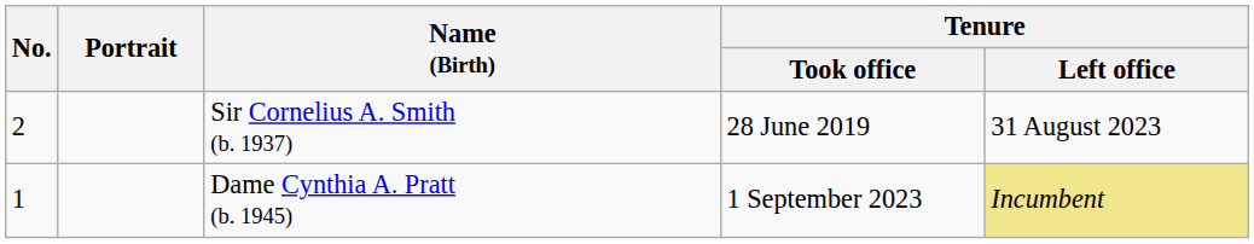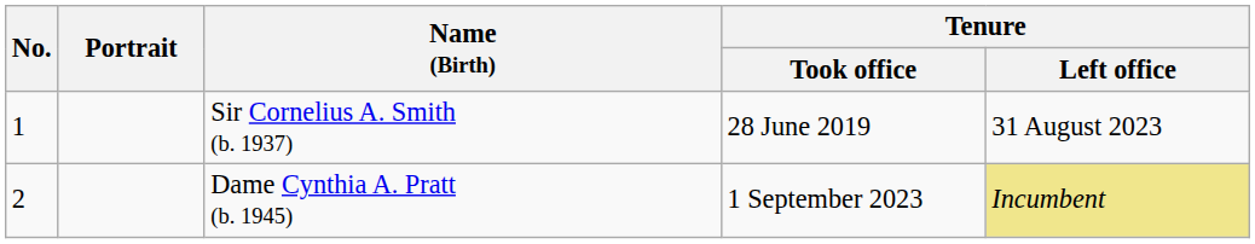Sir Cornelius A. Smith (b. 1937) | No.: 2 -> 1
Dame Cynthia A. Pratt (b. 1945) | No.: 1 -> 2
